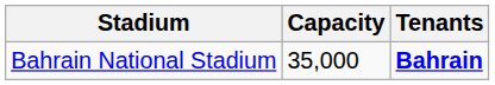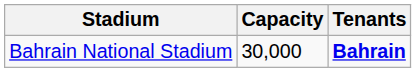Bahrain National Stadium | Capacity: 35,000 -> 30,000
